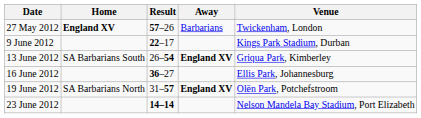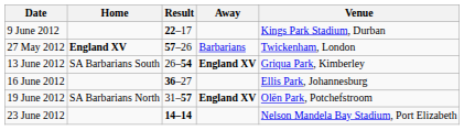rows swapped: 27 May 2012 <-> 9 June 2012
